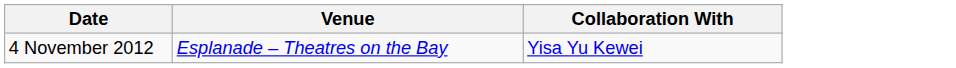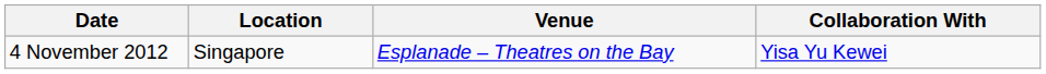+ column: Location | Singapore
